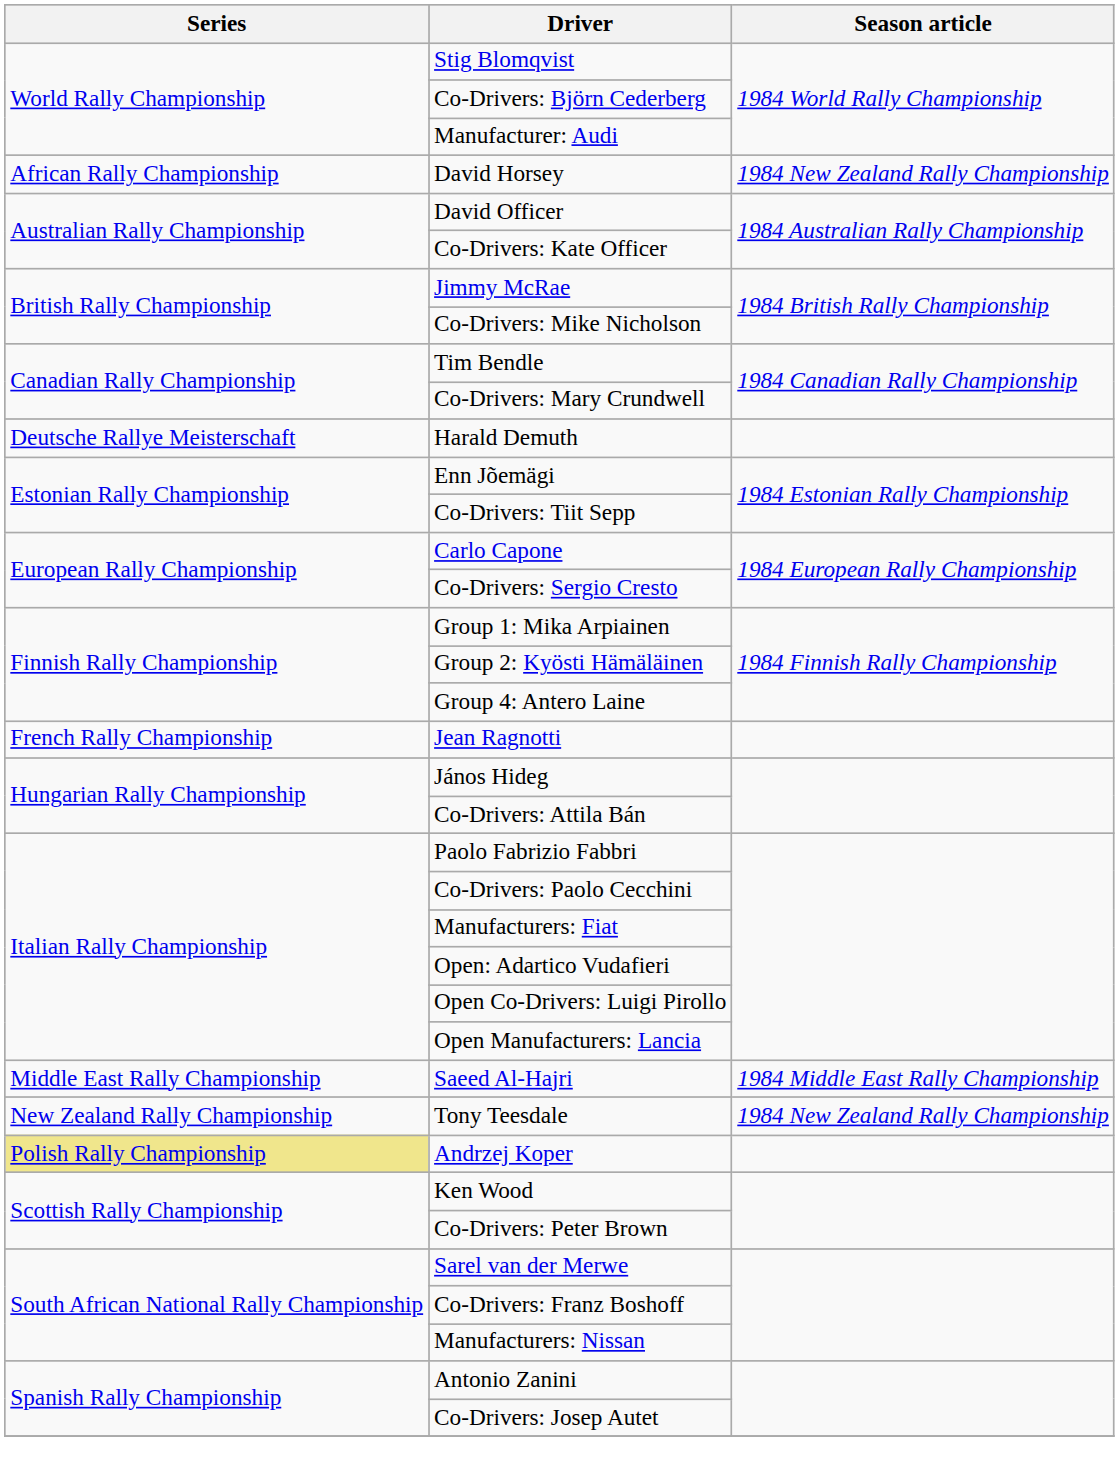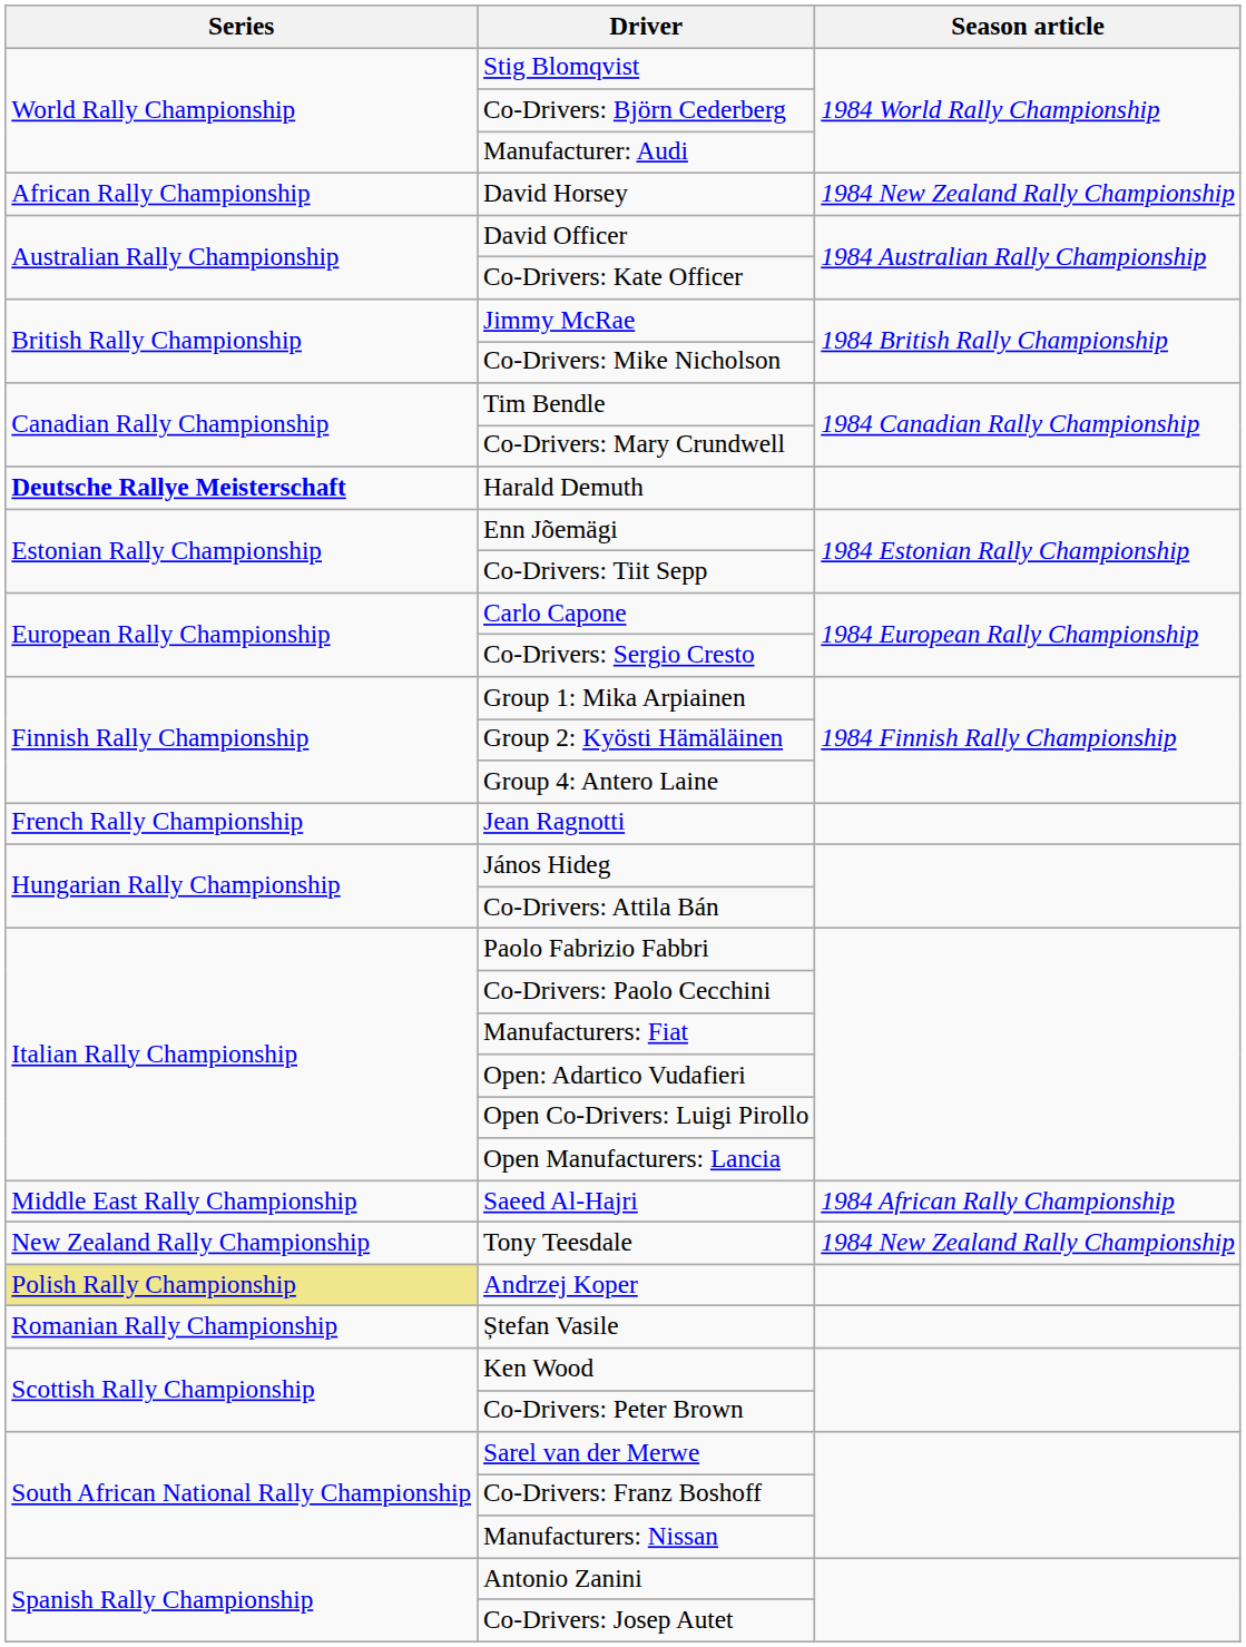Harald Demuth | Series: normal -> bold
Saeed Al-Hajri | Season article: 1984 Middle East Rally Championship -> 1984 African Rally Championship
+ row: Romanian Rally Championship | Ștefan Vasile
